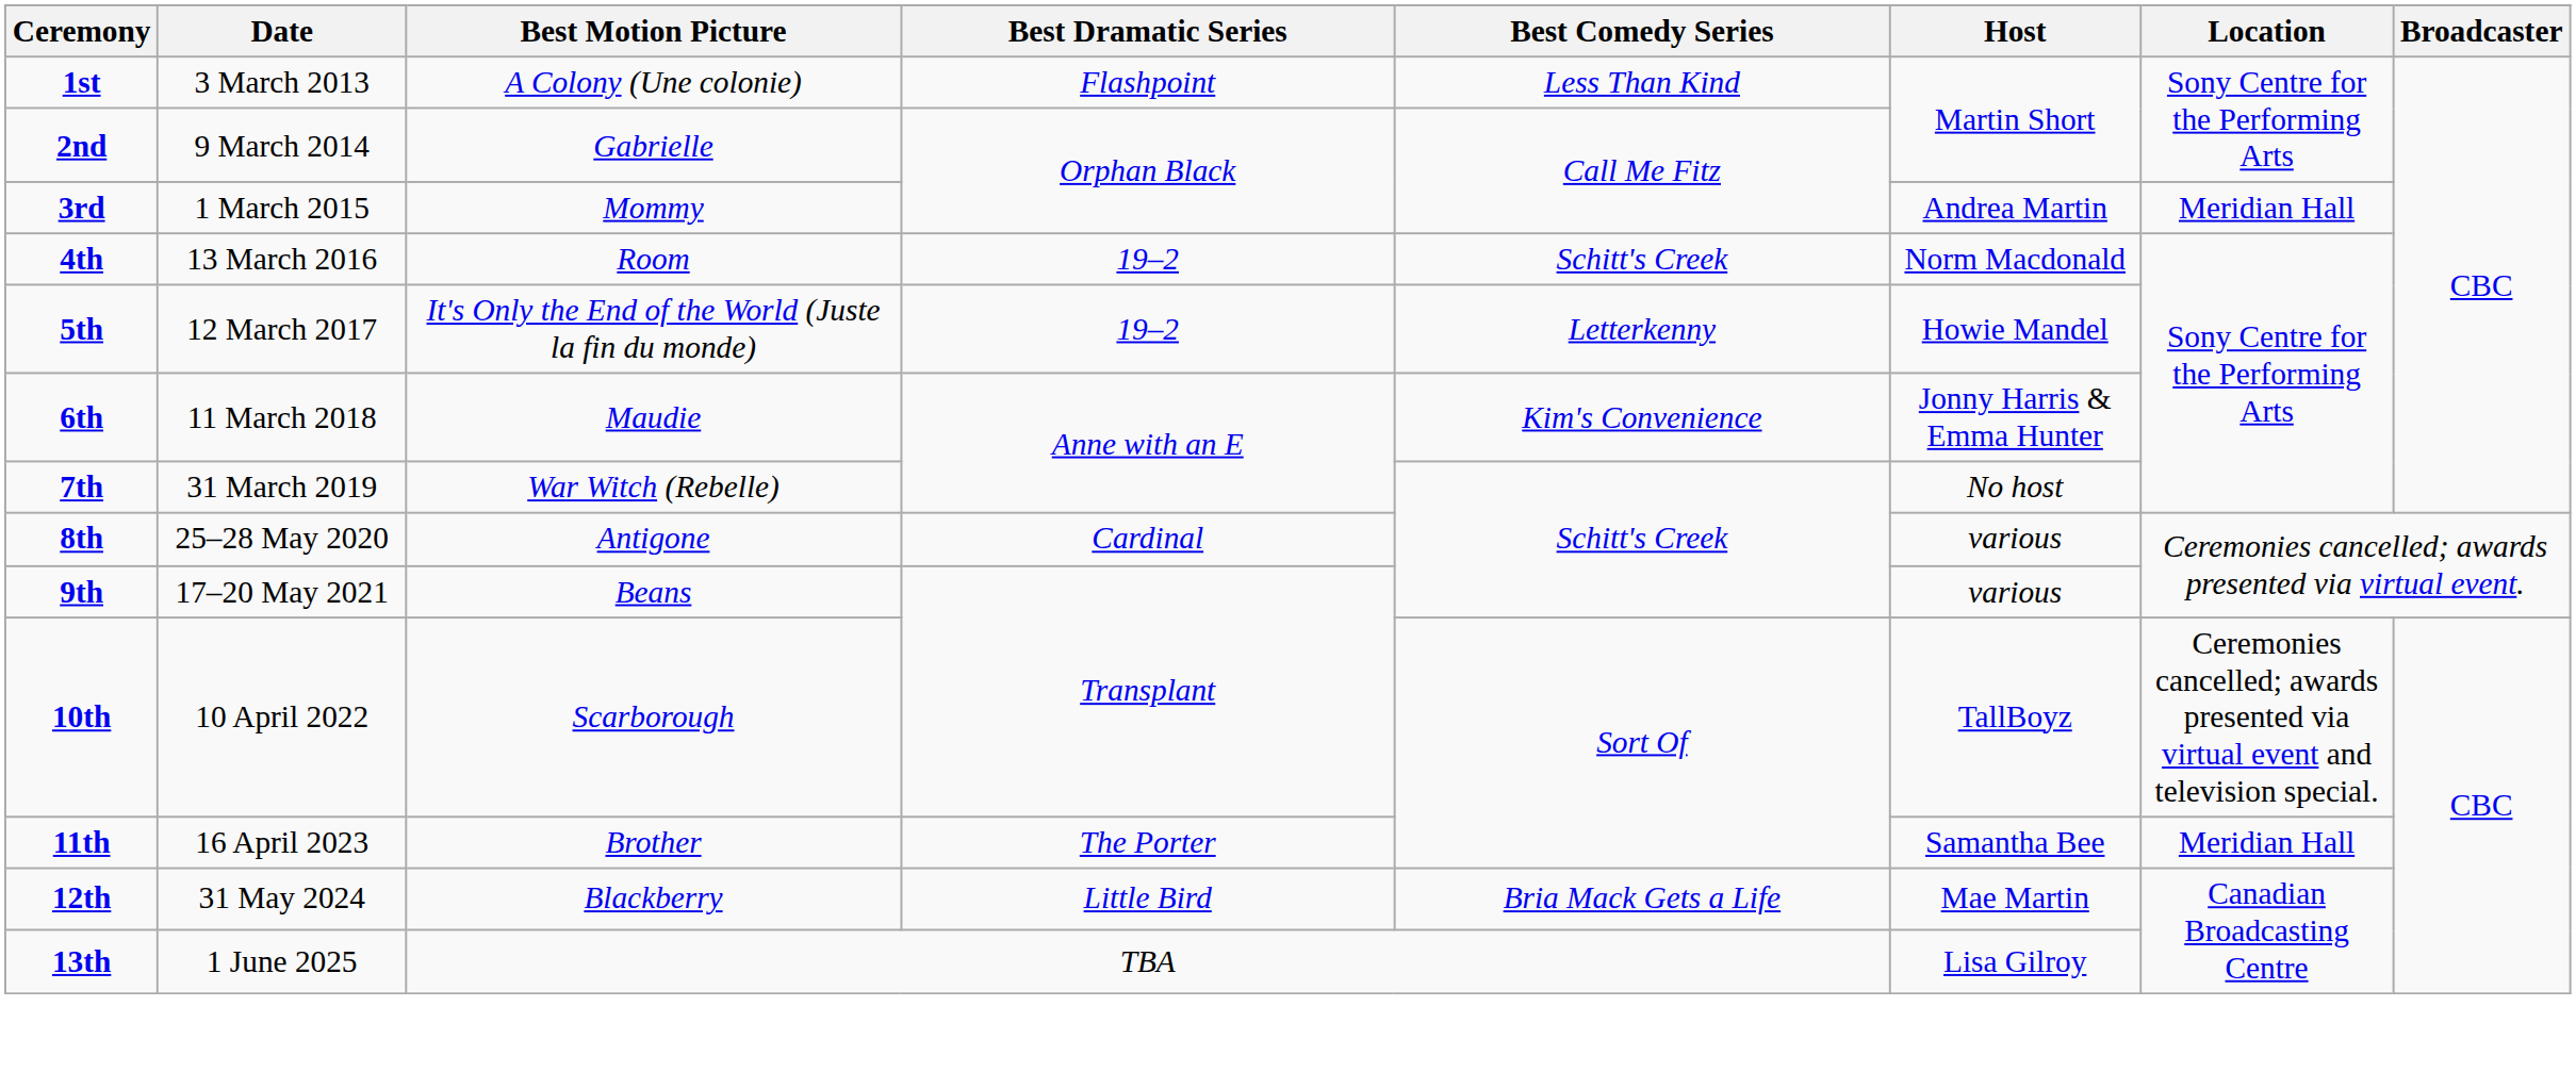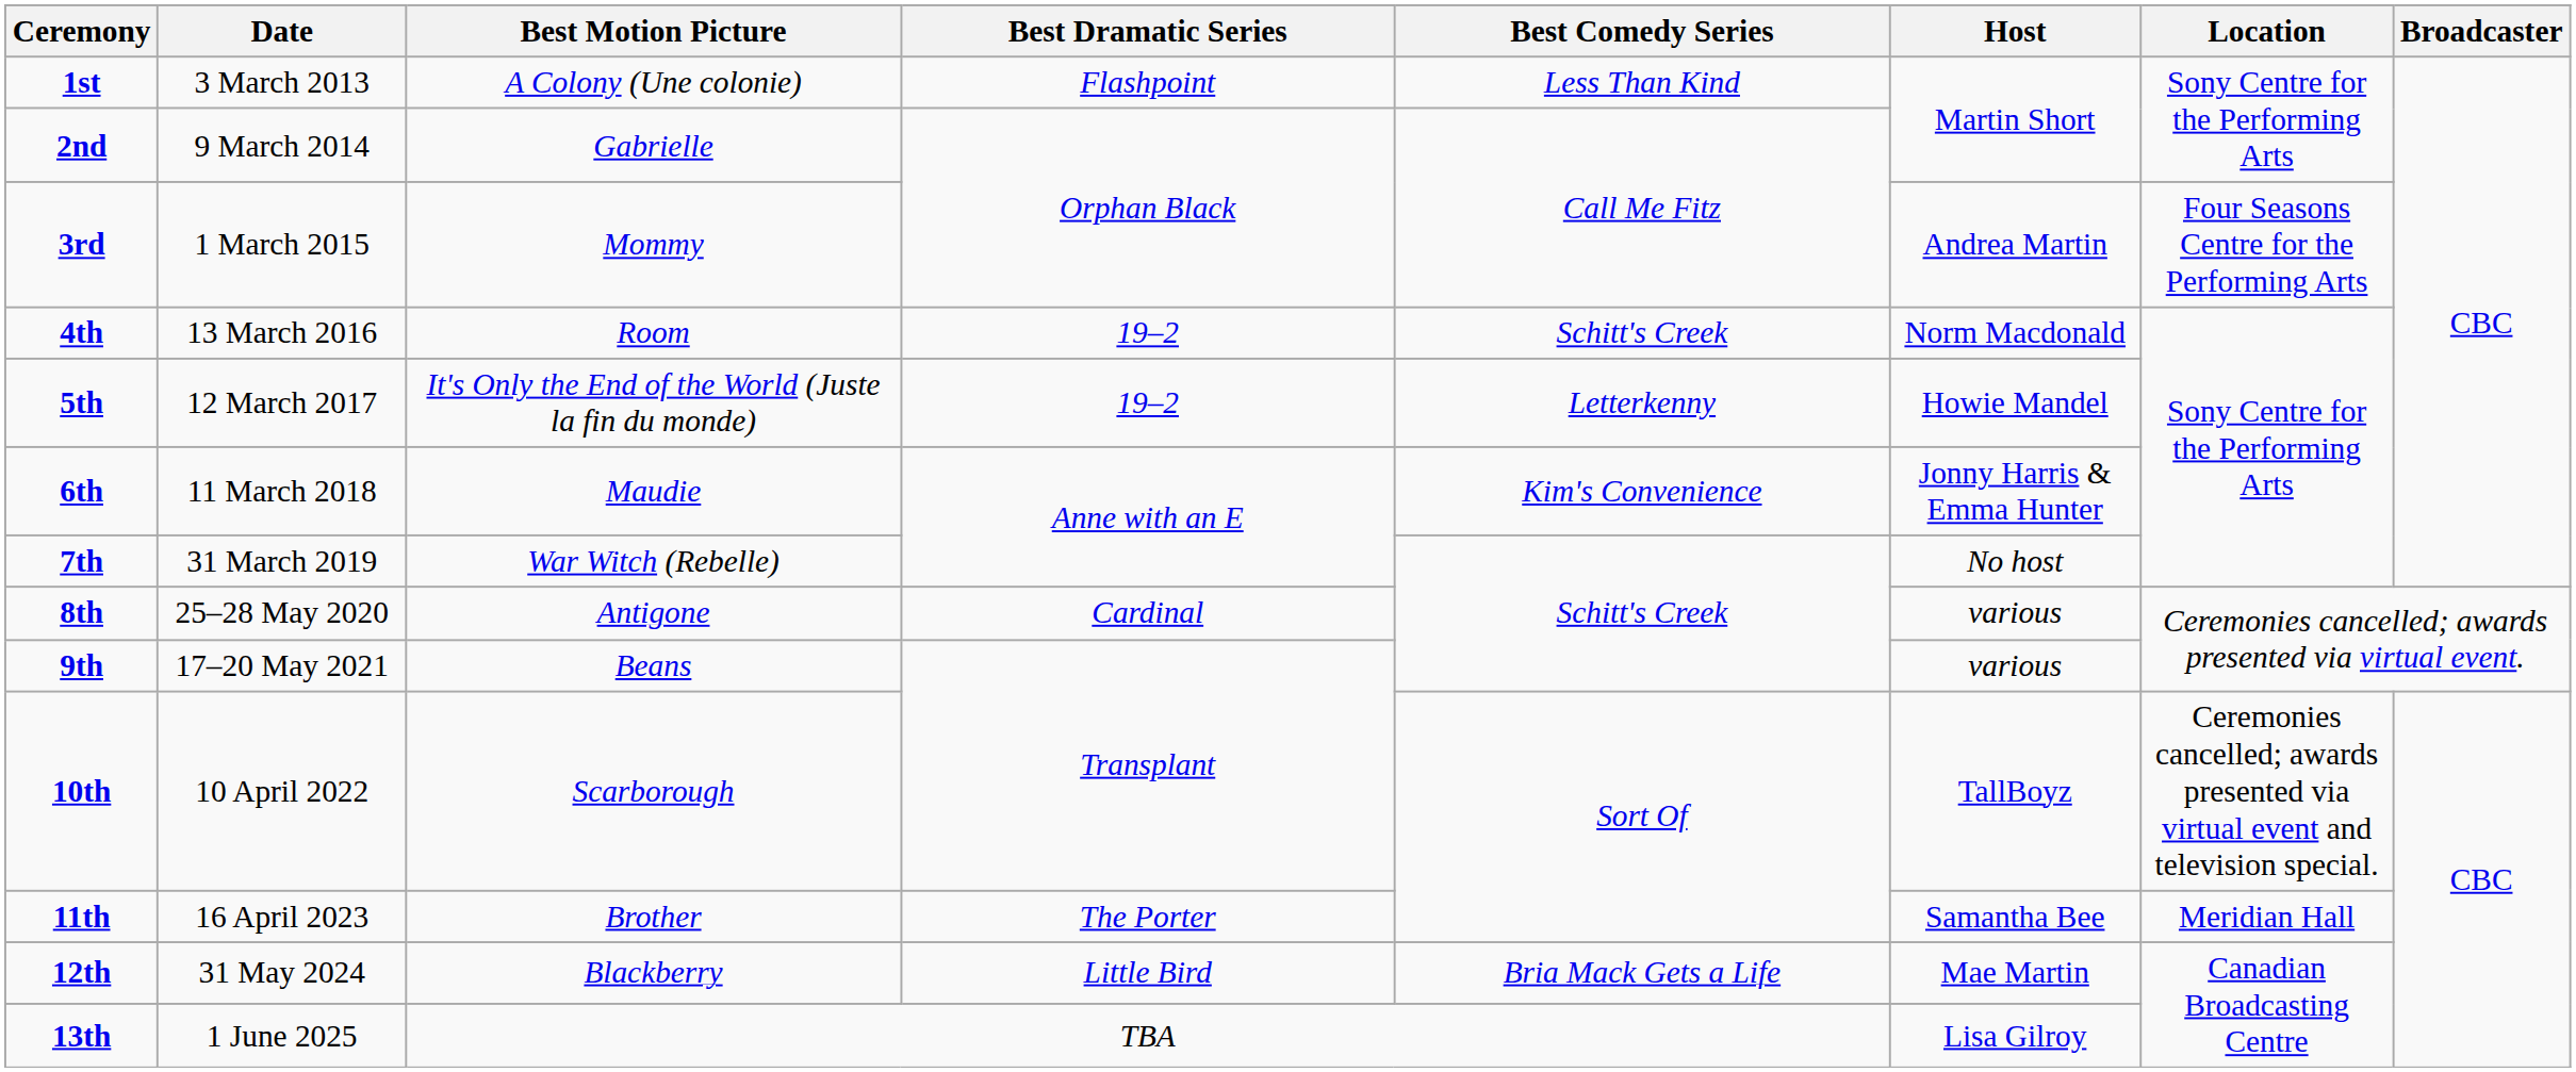3rd | Location: Meridian Hall -> Four Seasons Centre for the Performing Arts
